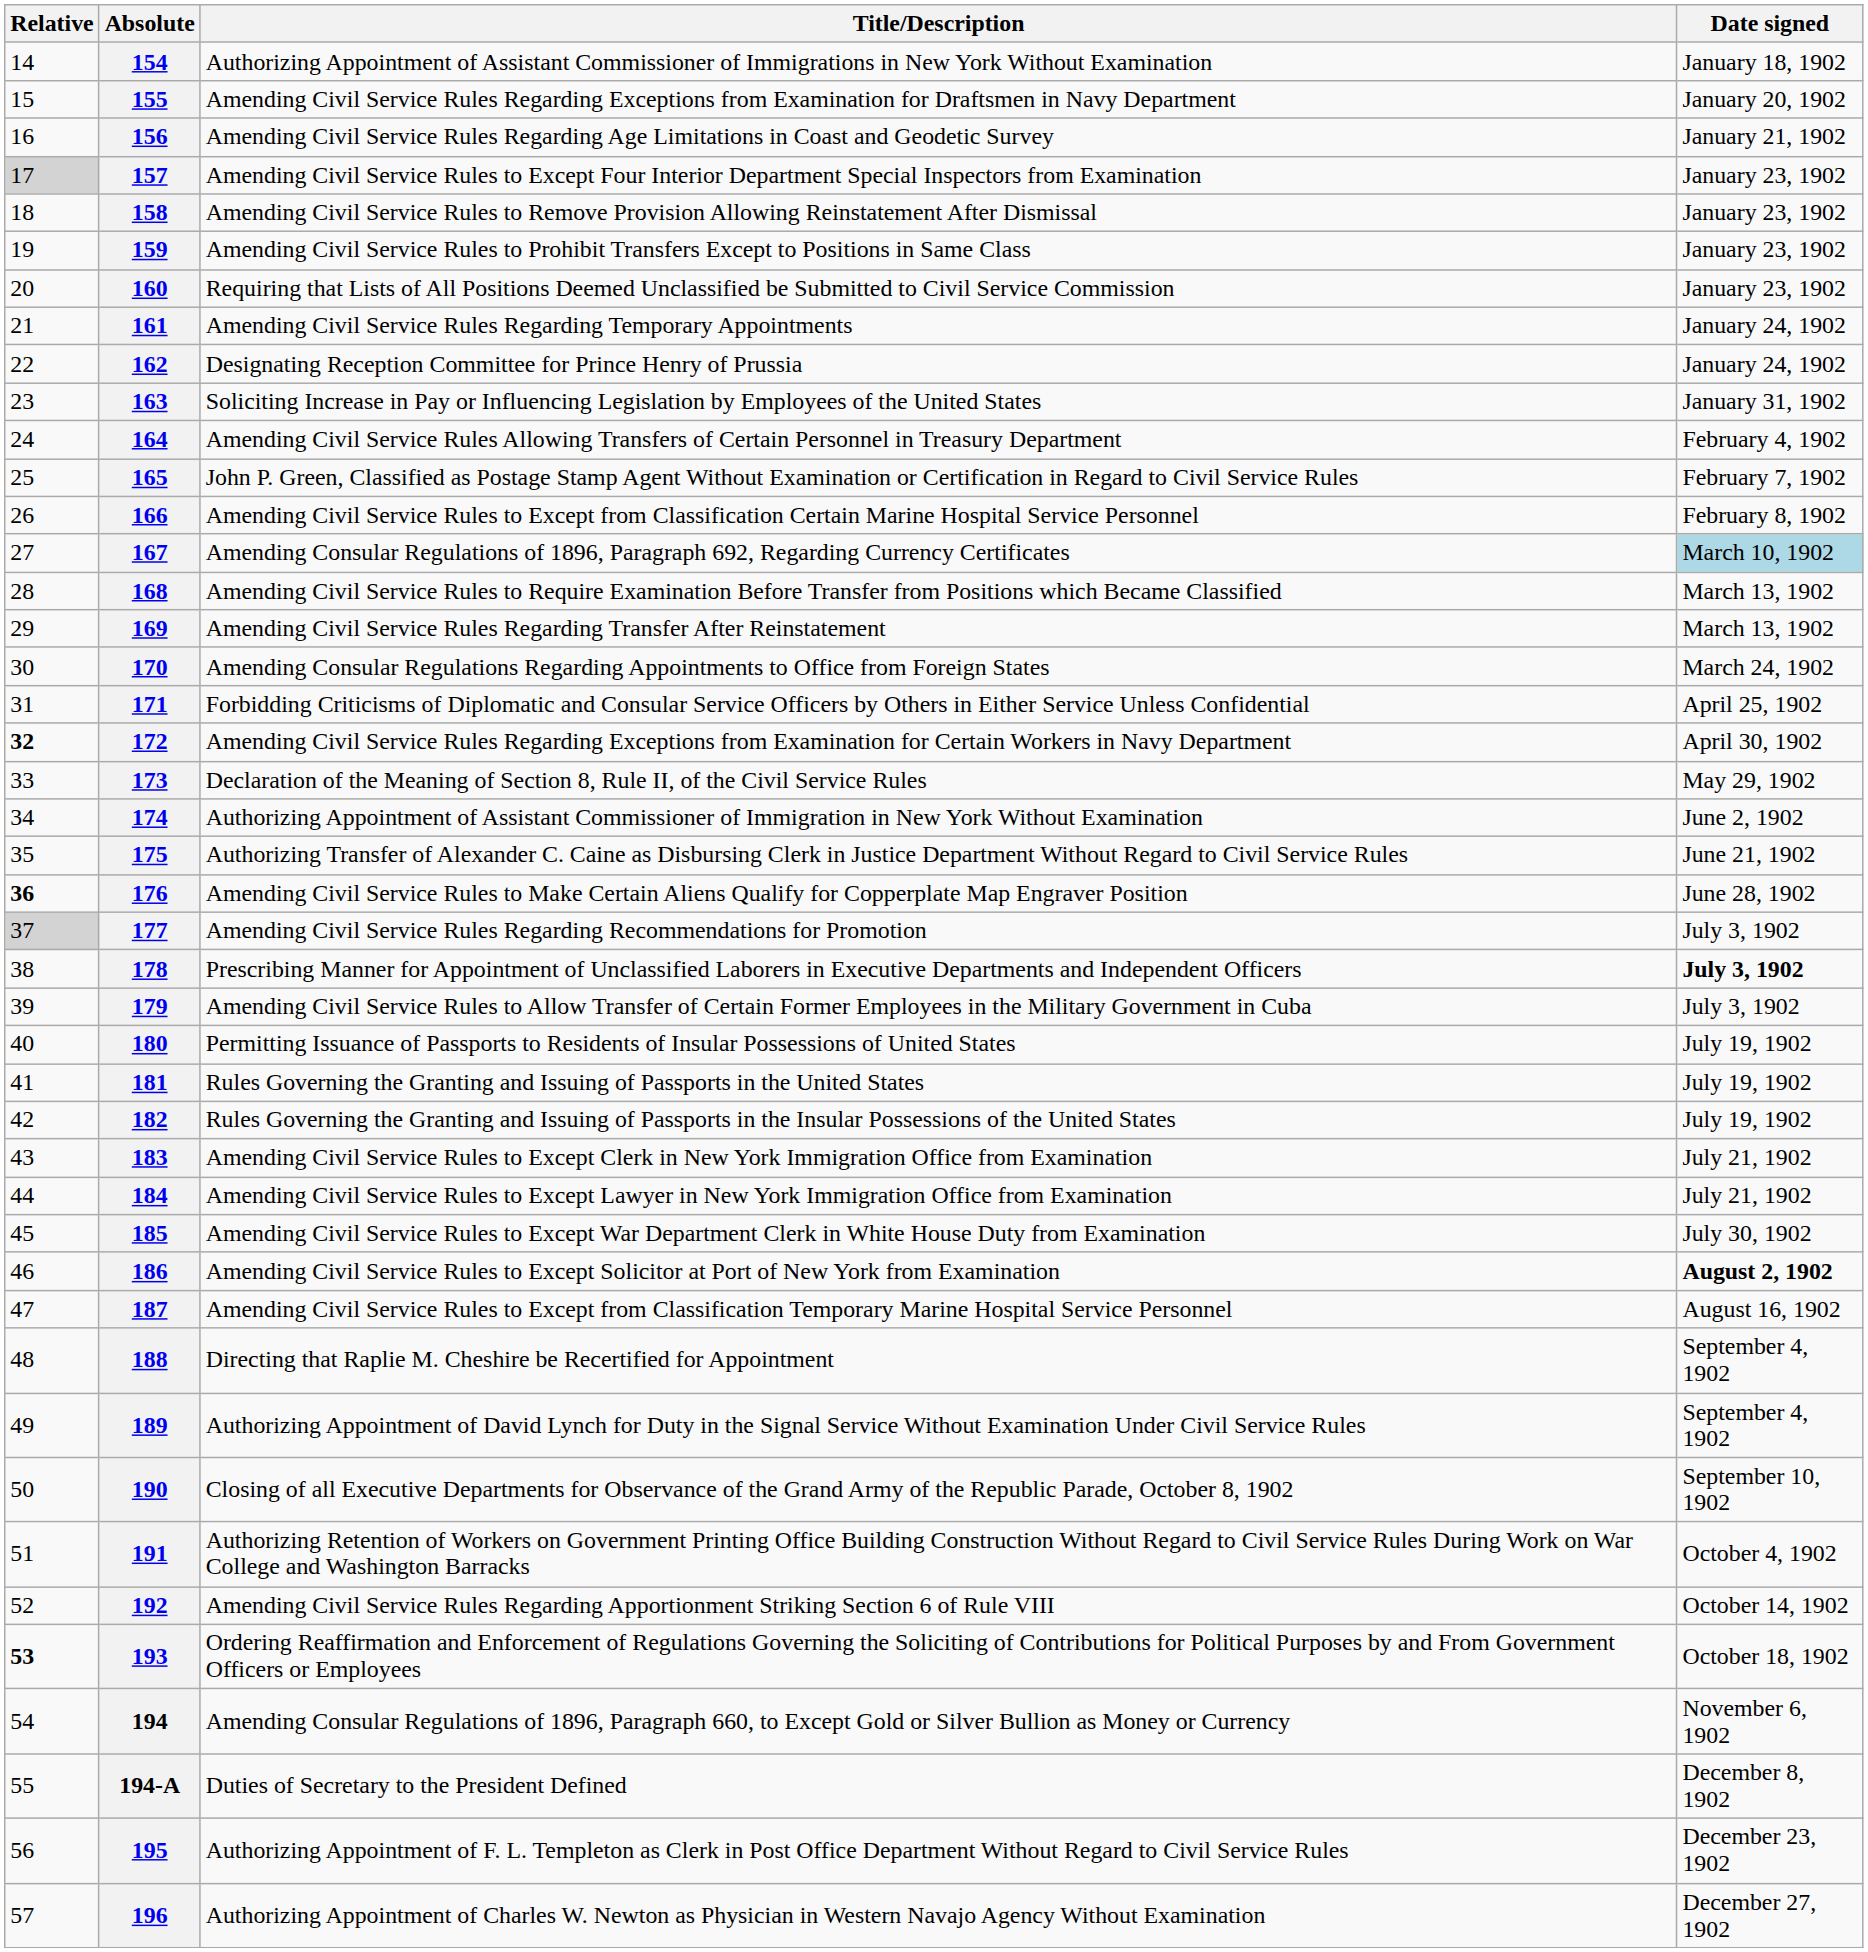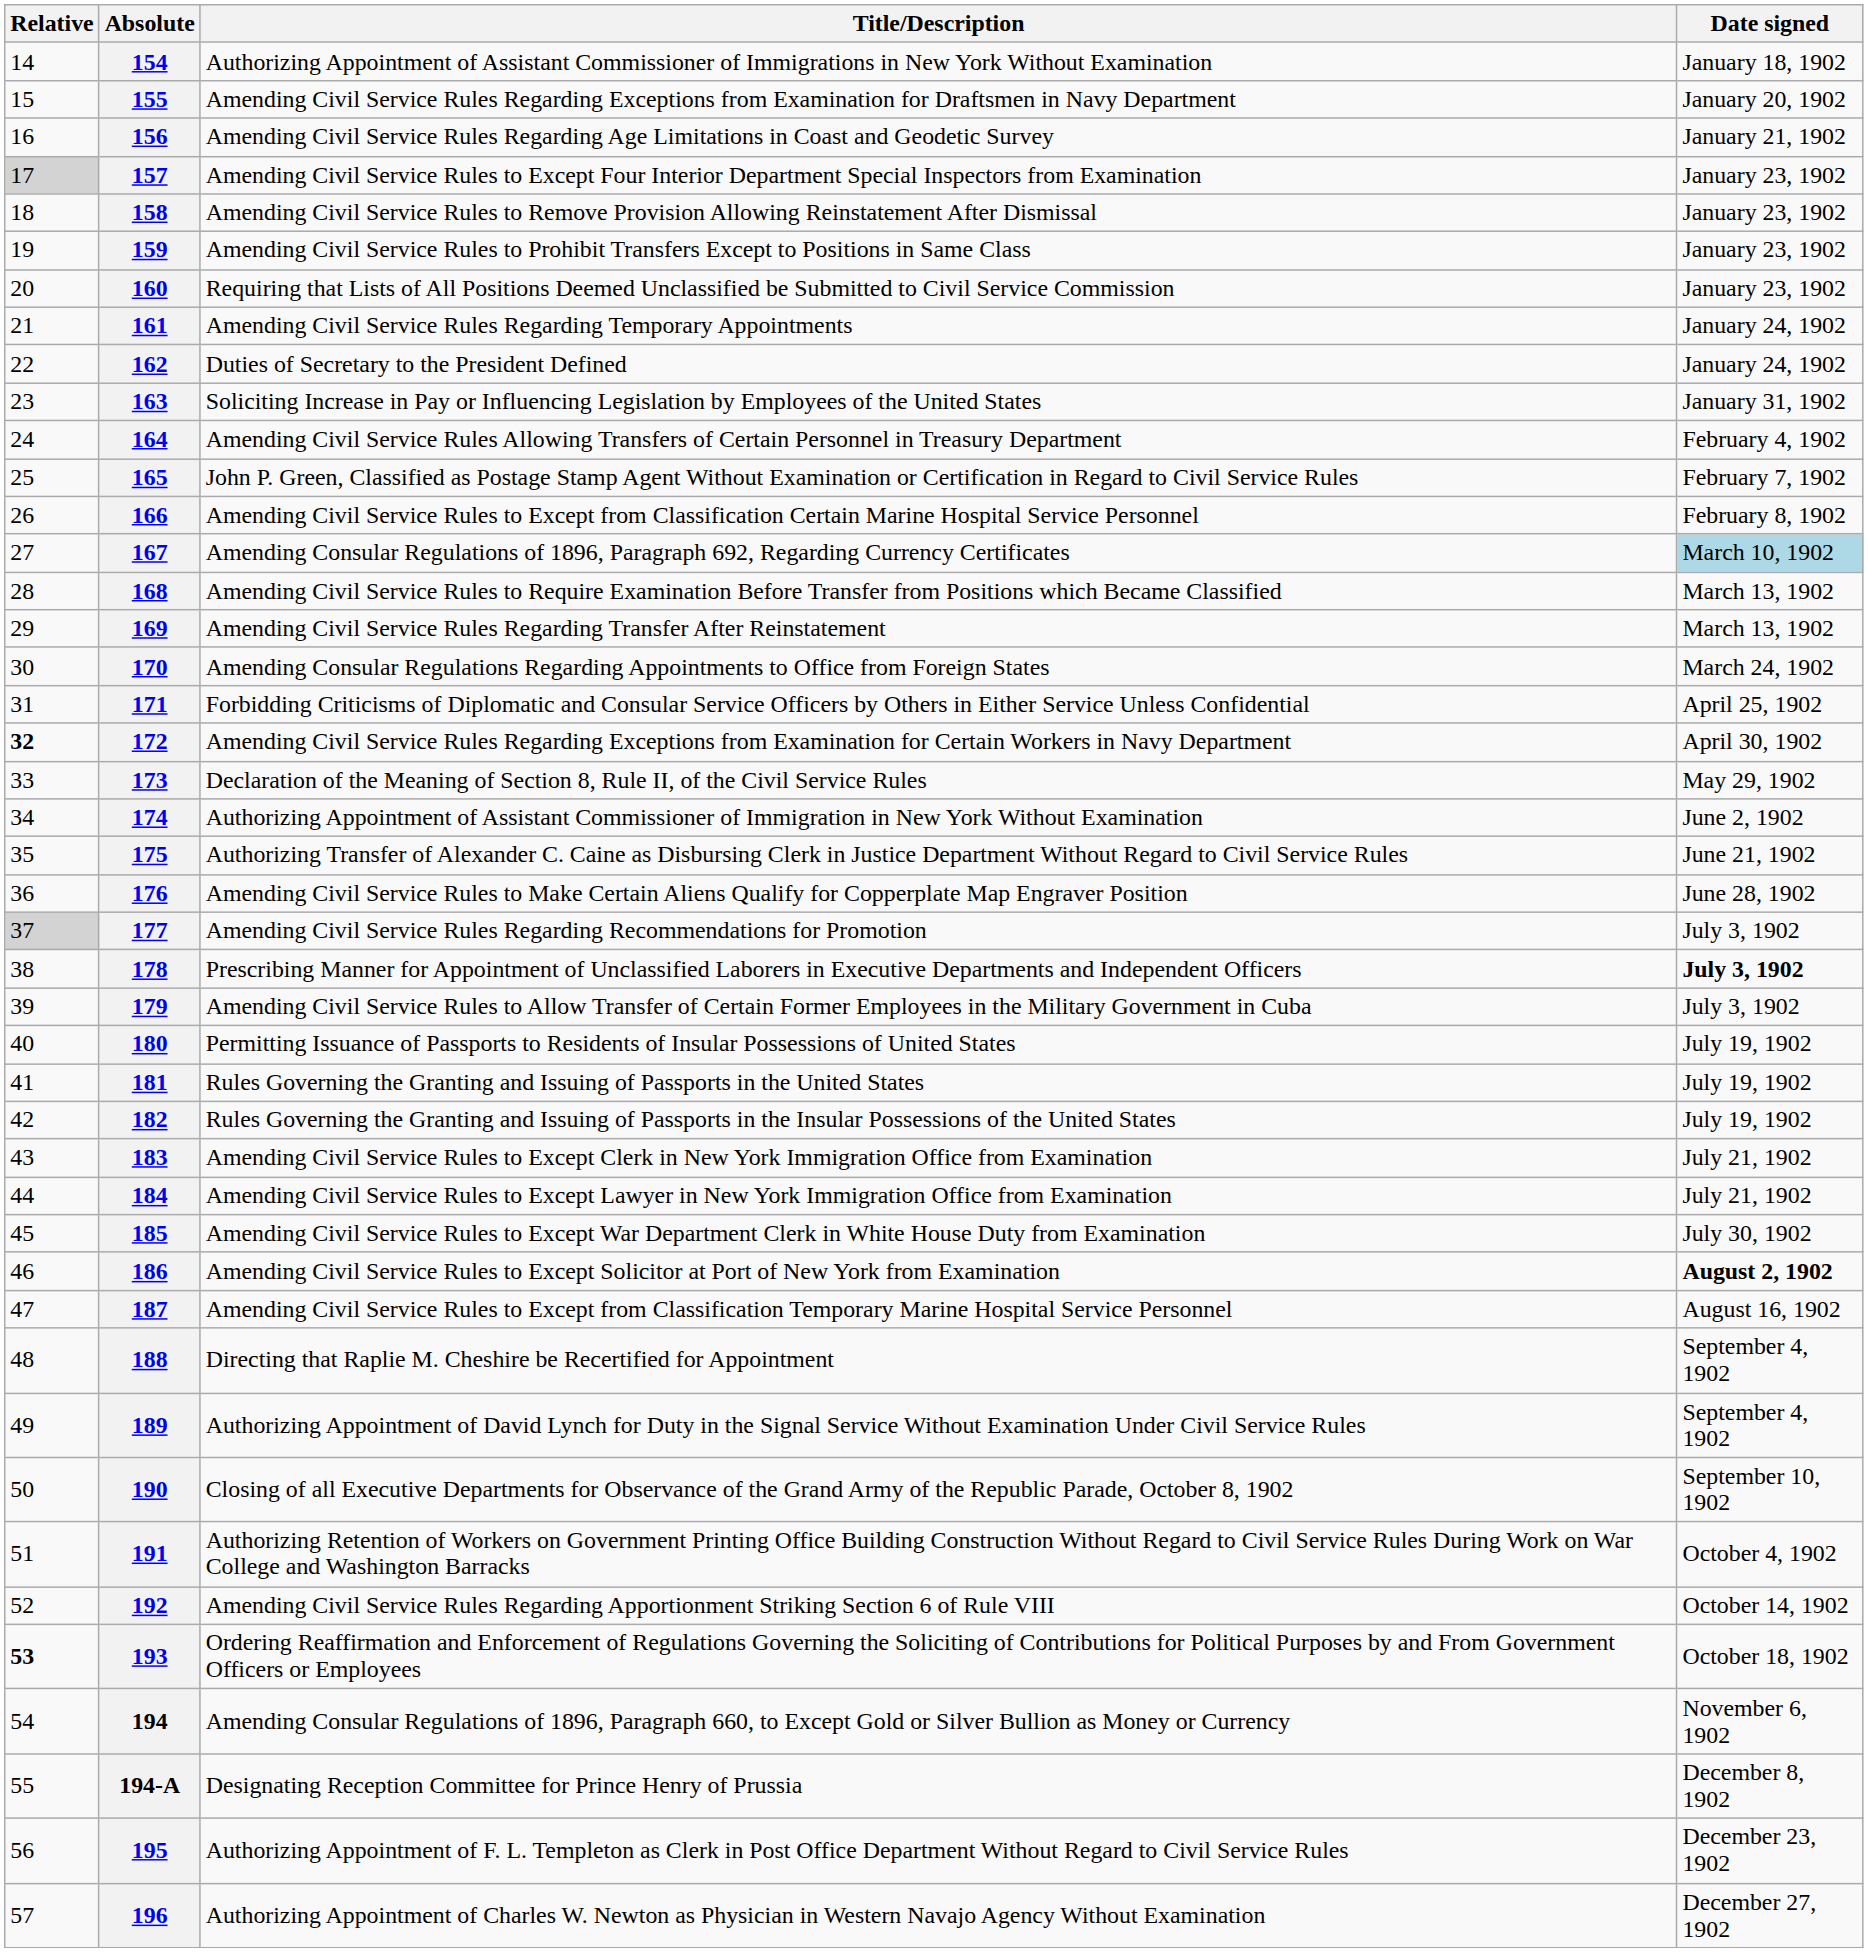162 | Title/Description: Designating Reception Committee for Prince Henry of Prussia -> Duties of Secretary to the President Defined
176 | Relative: bold -> normal
194-A | Title/Description: Duties of Secretary to the President Defined -> Designating Reception Committee for Prince Henry of Prussia
